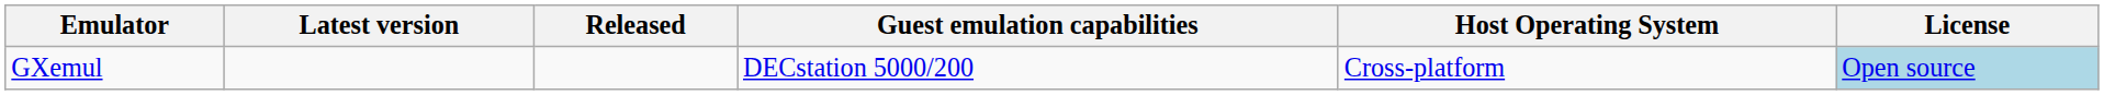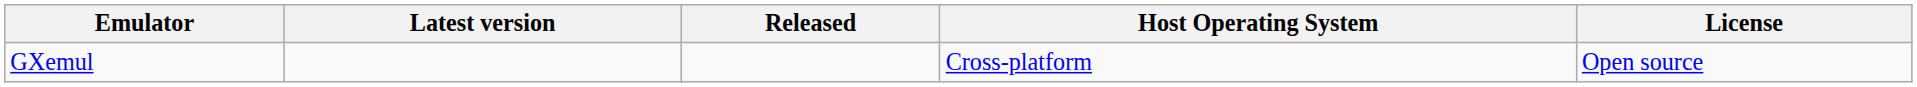- column: Guest emulation capabilities | DECstation 5000/200
GXemul | License: lightblue background -> no background
